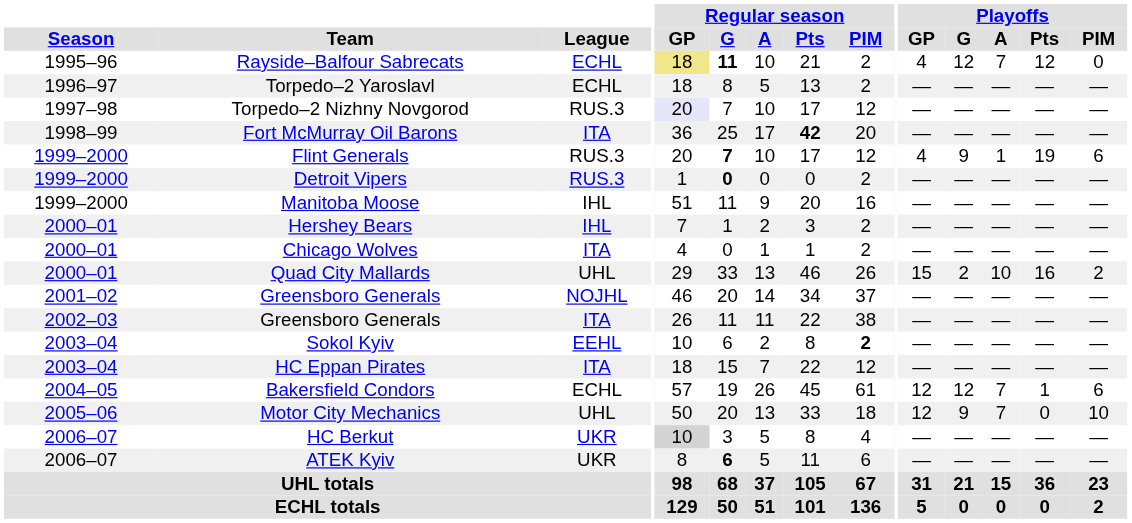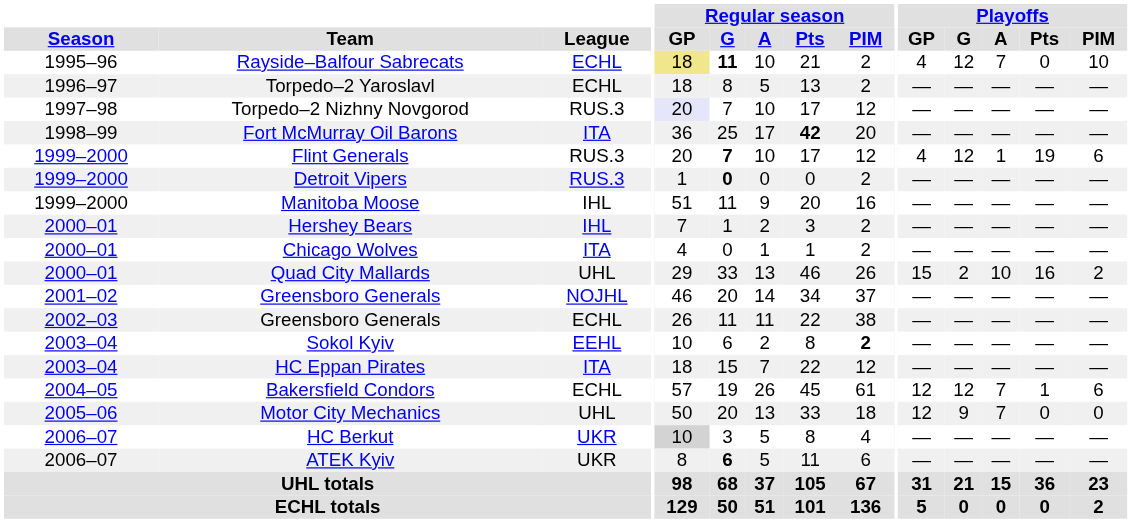Rayside–Balfour Sabrecats | Playoffs / Pts: 12 -> 0
Rayside–Balfour Sabrecats | Playoffs / PIM: 0 -> 10
Flint Generals | Playoffs / G: 9 -> 12
2002–03 / Greensboro Generals | League: ITA -> ECHL
Motor City Mechanics | Playoffs / PIM: 10 -> 0
